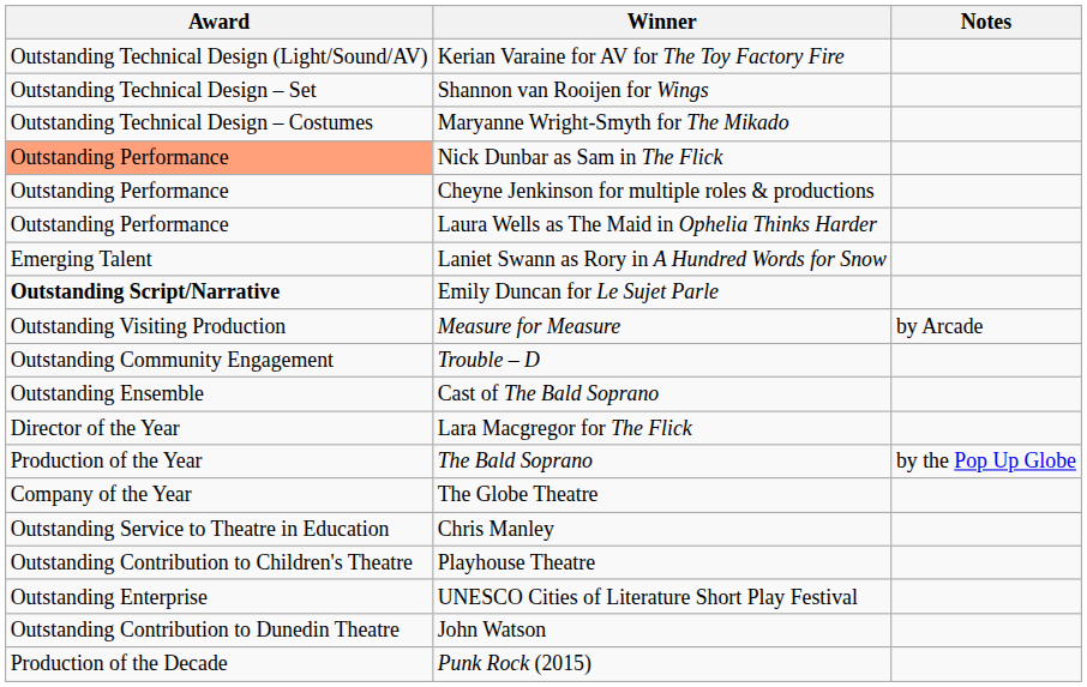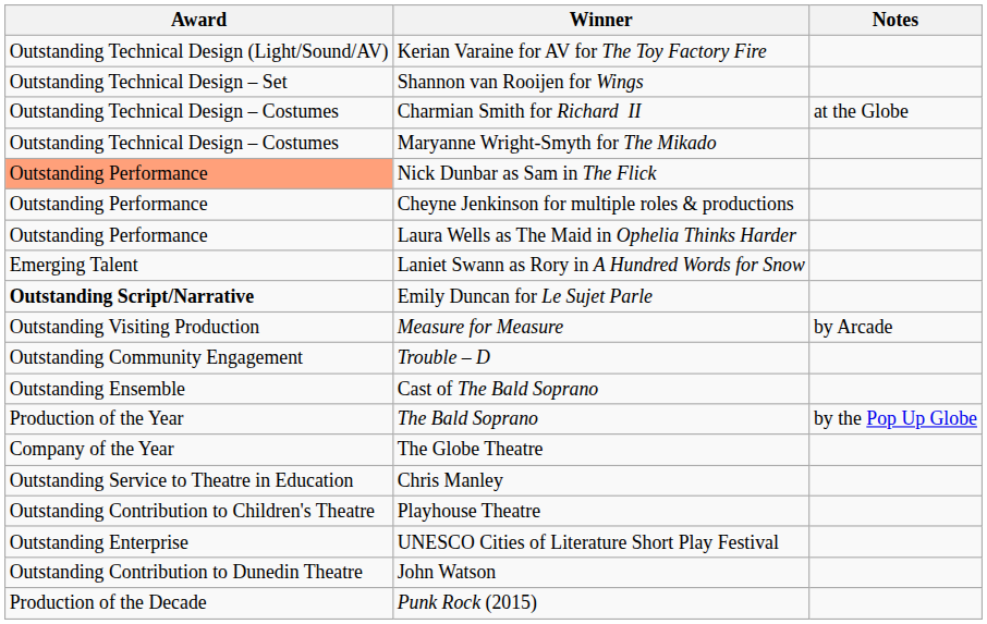+ row: Outstanding Technical Design – Costumes | Charmian Smith for Richard II | at the Globe
- row: Director of the Year | Lara Macgregor for The Flick
